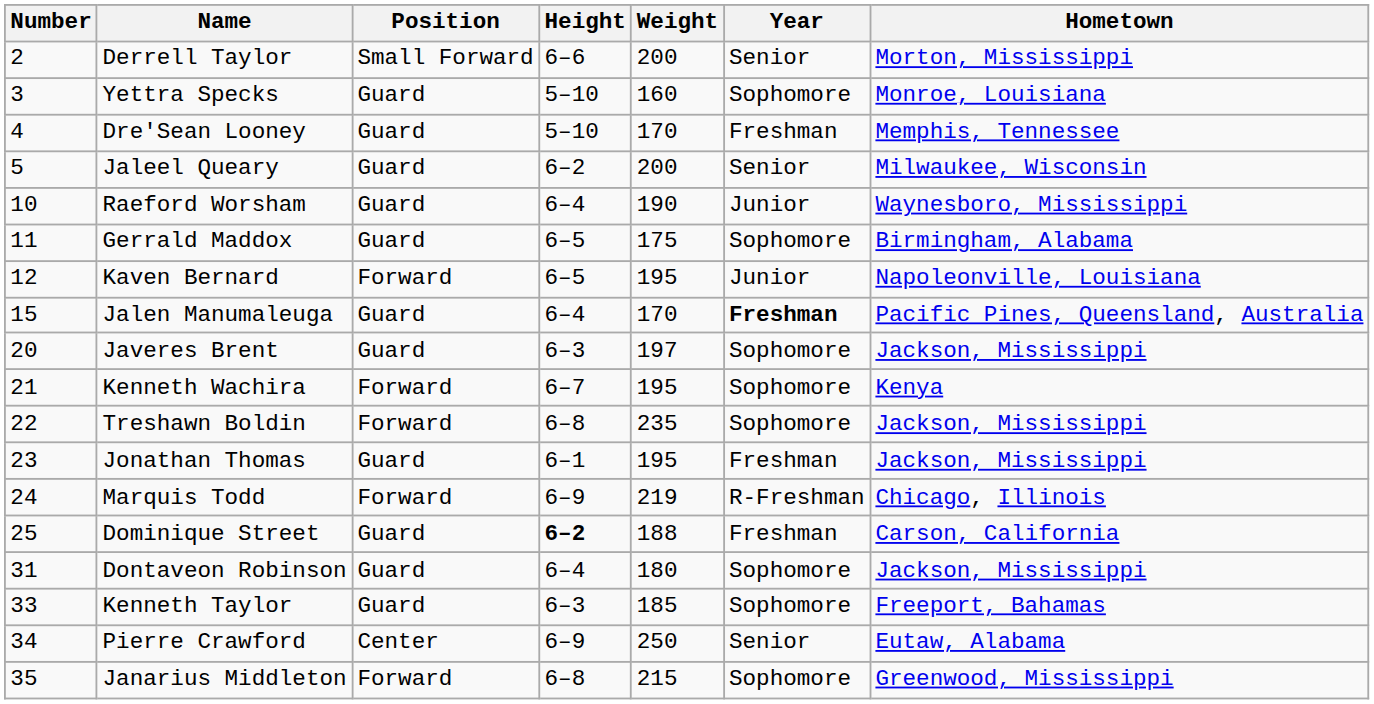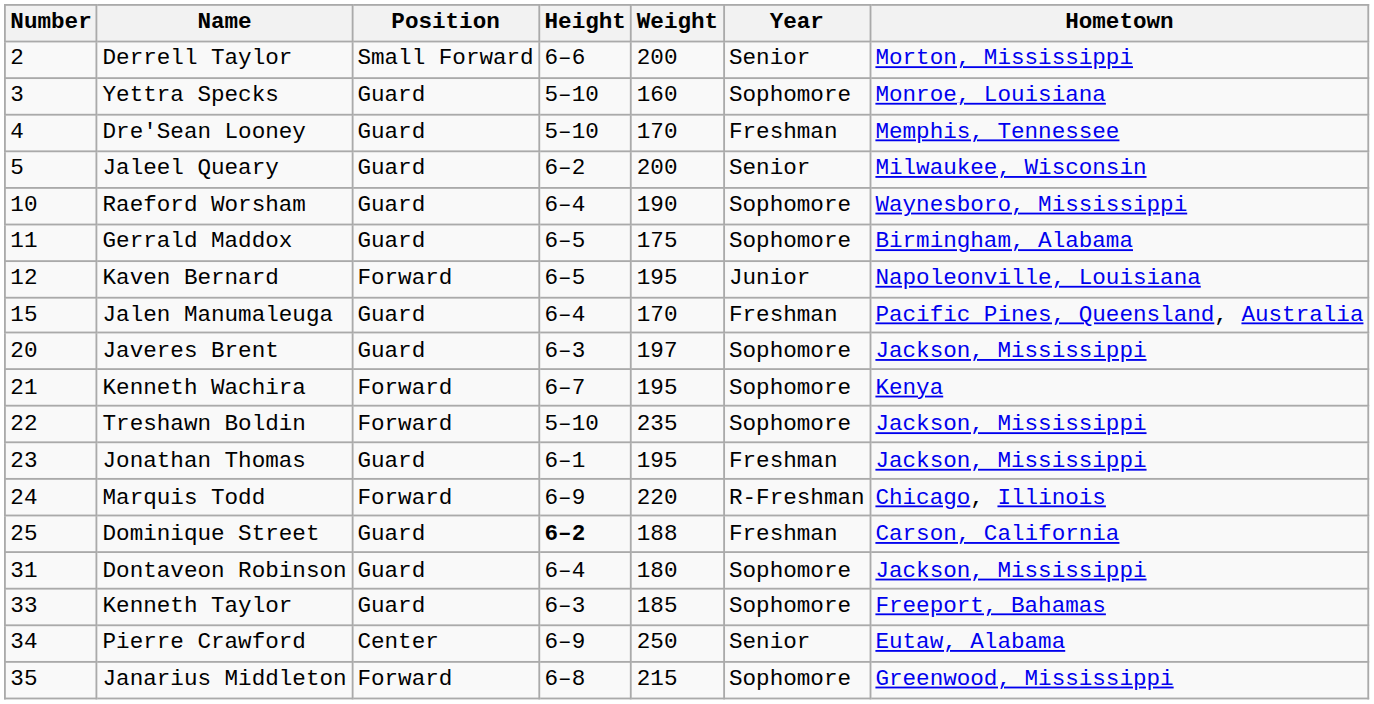Raeford Worsham | Year: Junior -> Sophomore
Jalen Manumaleuga | Year: bold -> normal
Treshawn Boldin | Height: 6–8 -> 5–10
Marquis Todd | Weight: 219 -> 220
